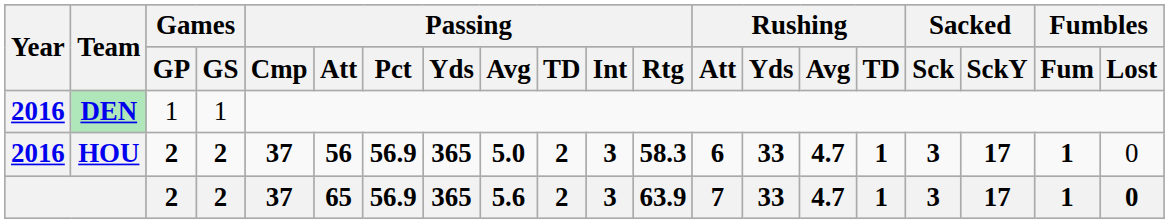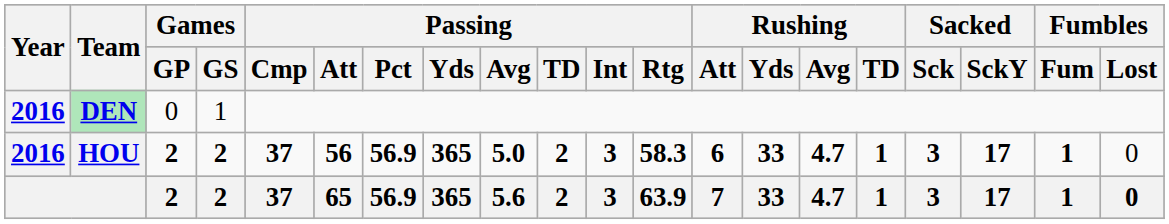DEN | Games / GP: 1 -> 0
